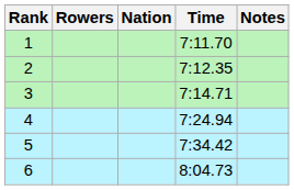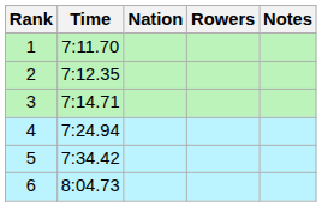columns swapped: Rowers <-> Time
